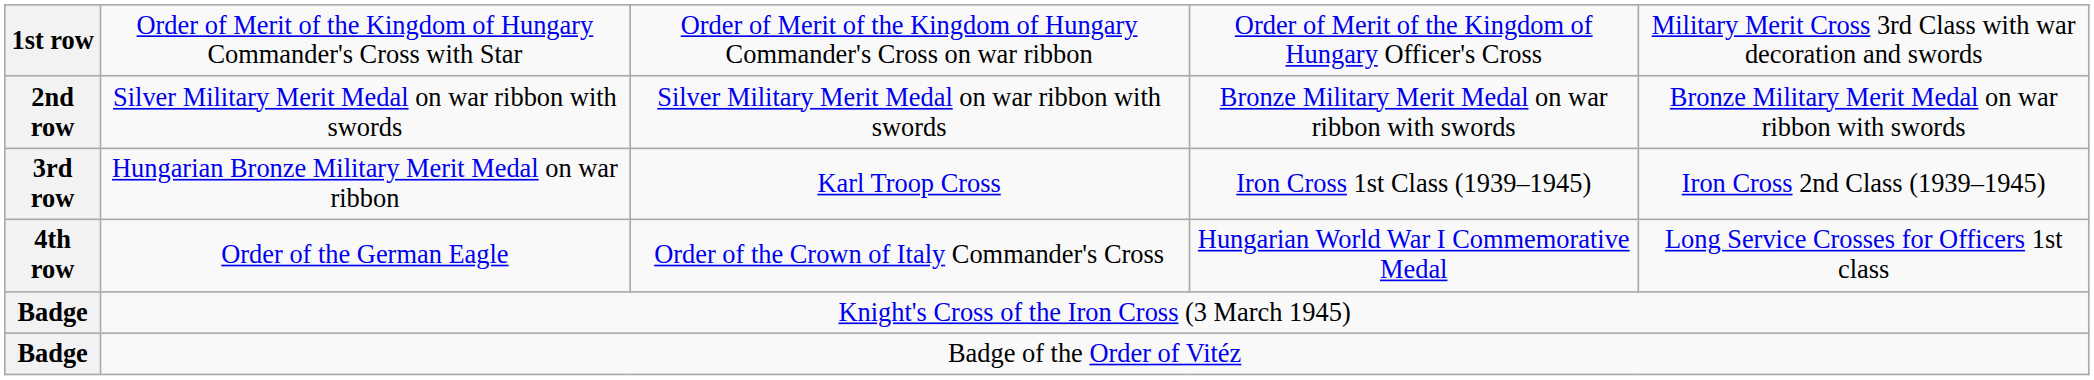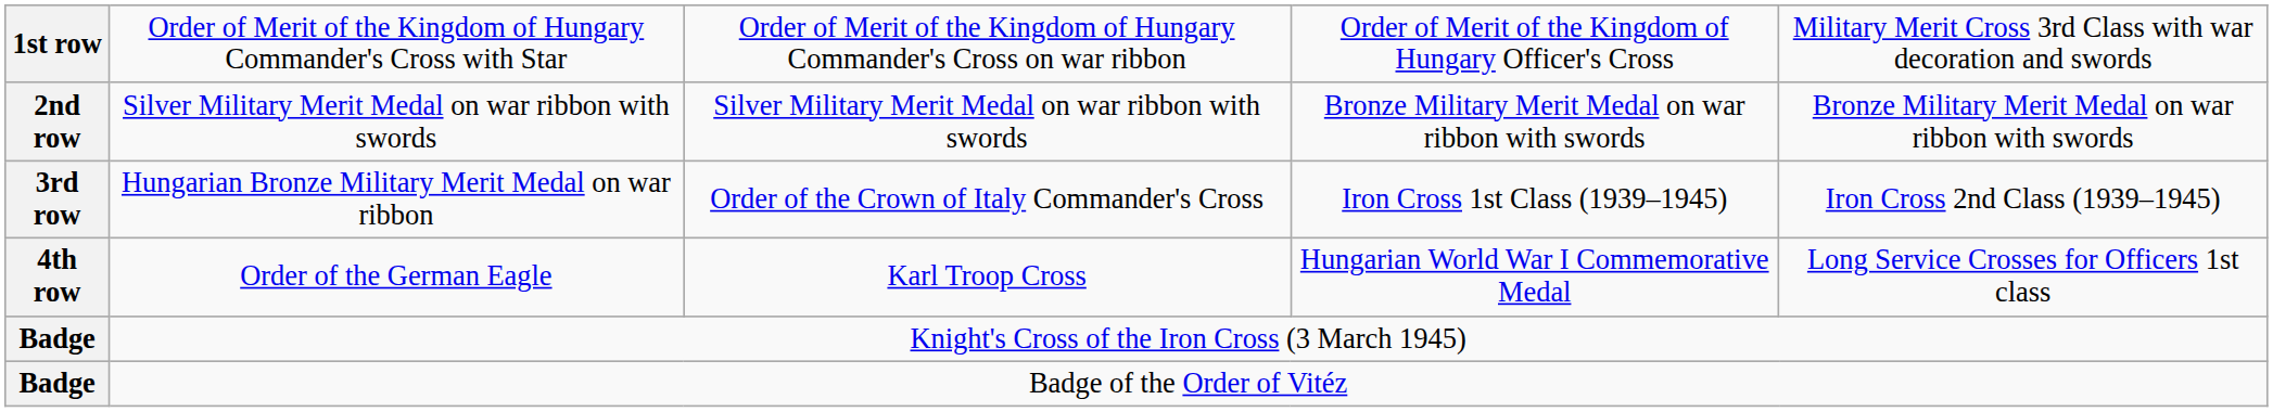Hungarian Bronze Military Merit Medal on war ribbon | column 3: Karl Troop Cross -> Order of the Crown of Italy Commander's Cross
Order of the German Eagle | column 3: Order of the Crown of Italy Commander's Cross -> Karl Troop Cross
